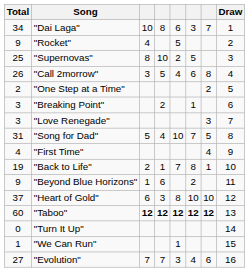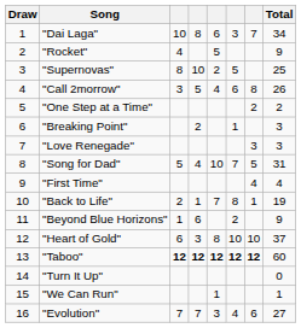columns swapped: Draw <-> Total
